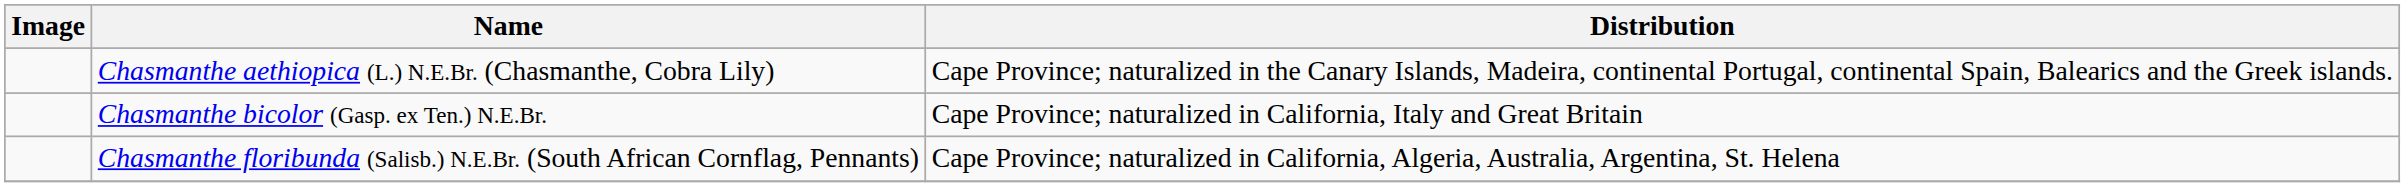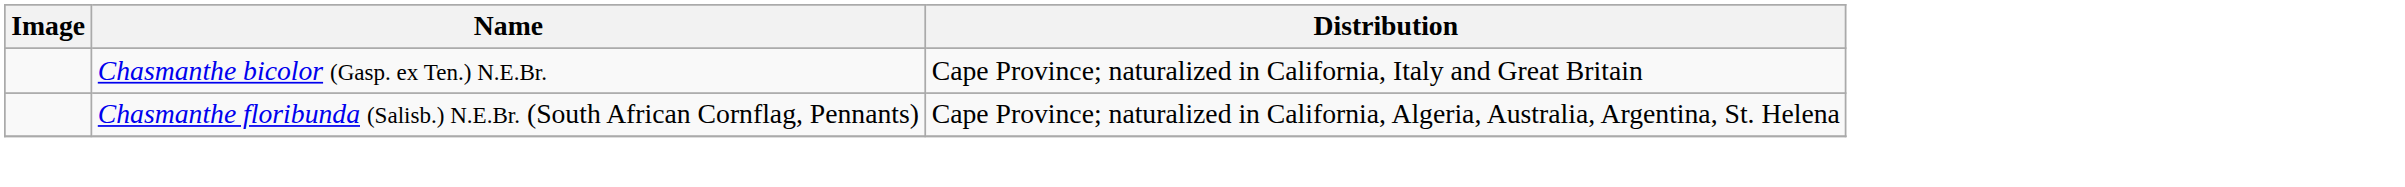- row: Chasmanthe aethiopica (L.) N.E.Br. (Chasmanthe, Cobra Lily) | Cape Province; naturalized in the Canary Islands, Madeira, continental Portugal, continental Spain, Balearics and the Greek islands.
